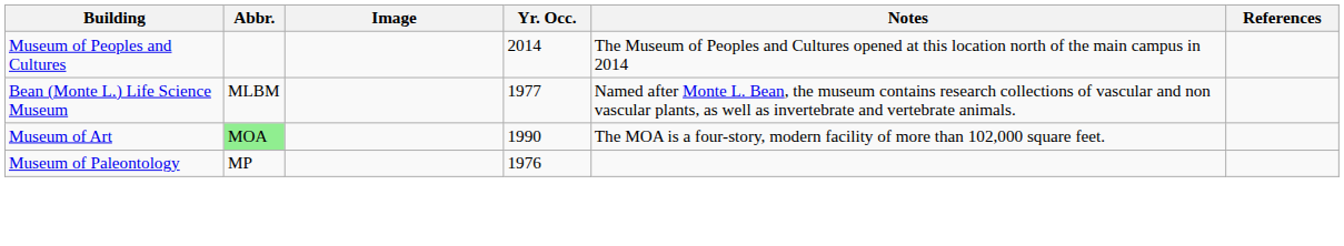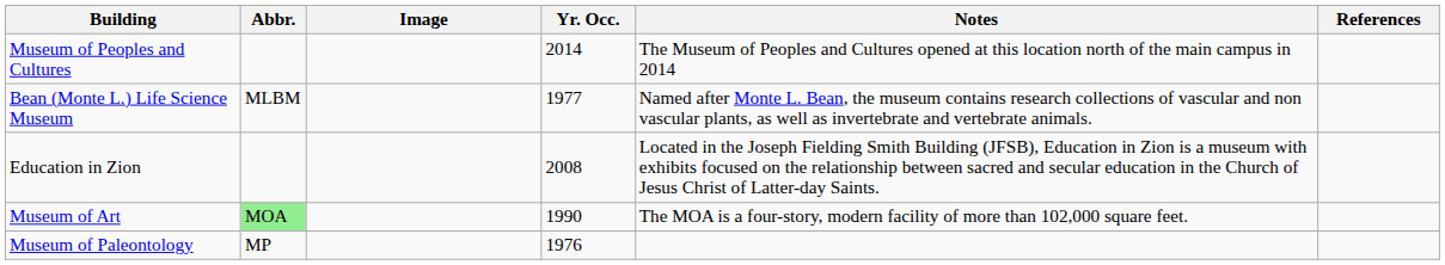+ row: Education in Zion | 2008 | Located in the Joseph Fielding Smith Building (JFSB), Education in Zion is a museum with exhibits focused on the relationship between sacred and secular education in the Church of Jesus Christ of Latter-day Saints.
